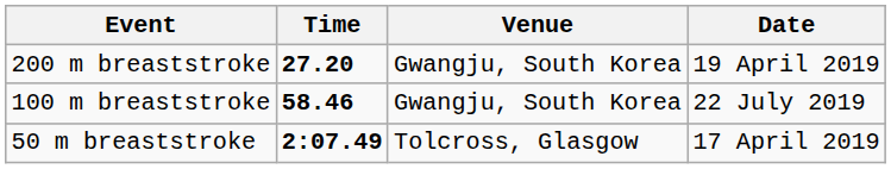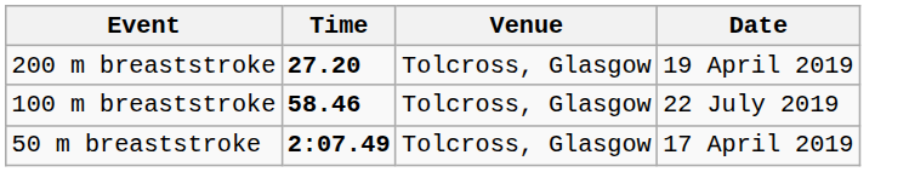200 m breaststroke | Venue: Gwangju, South Korea -> Tolcross, Glasgow
100 m breaststroke | Venue: Gwangju, South Korea -> Tolcross, Glasgow
